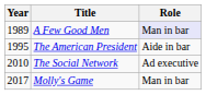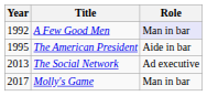A Few Good Men | Year: 1989 -> 1992
The Social Network | Year: 2010 -> 2013
